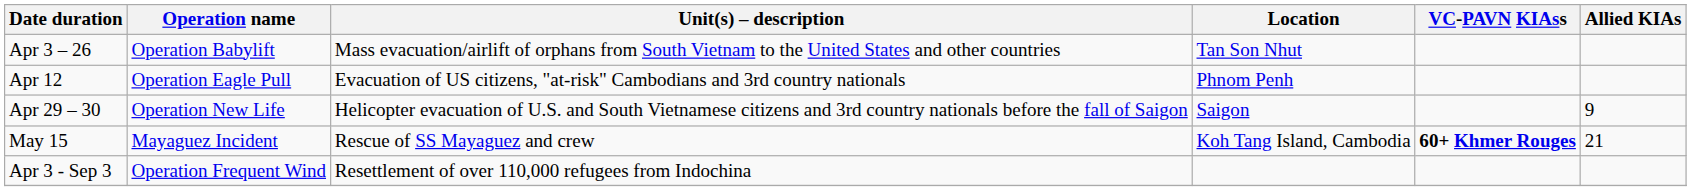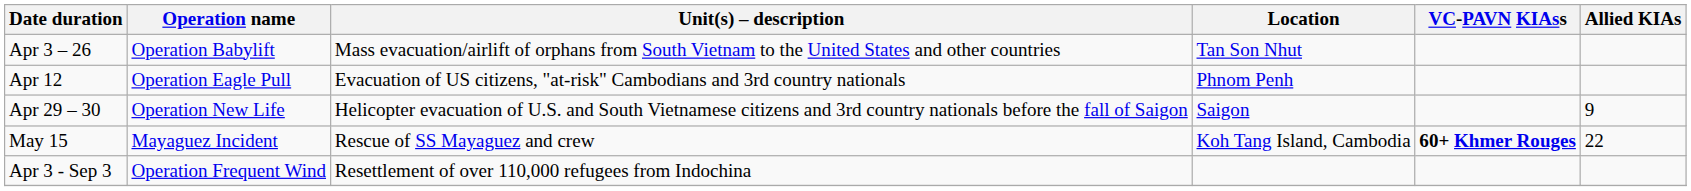May 15 | Allied KIAs: 21 -> 22
